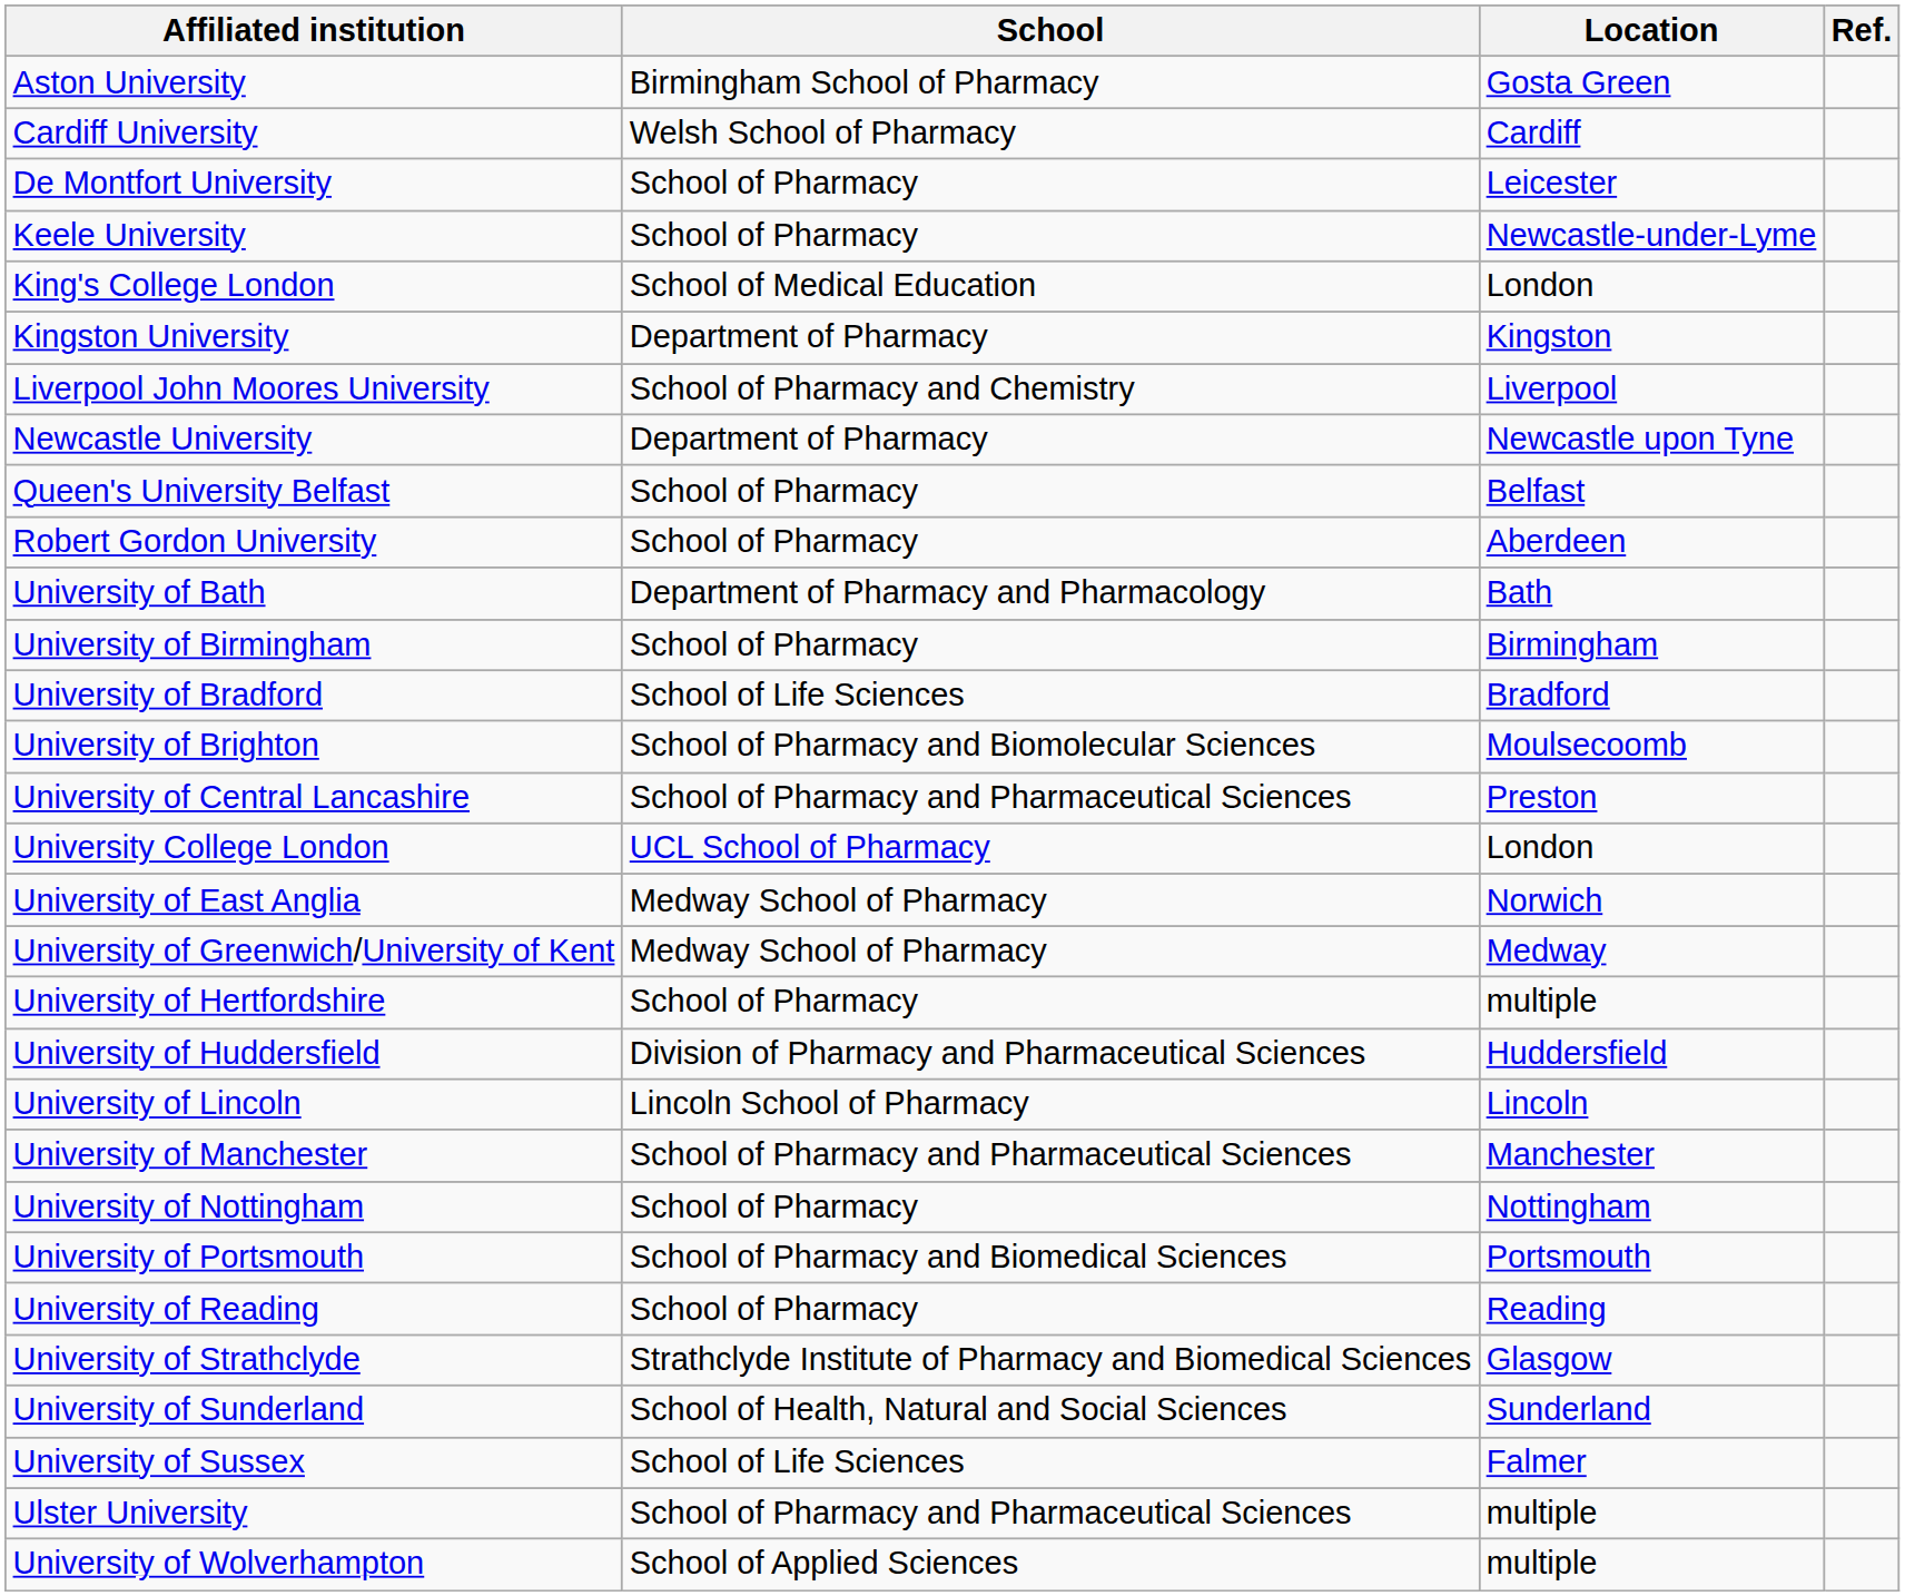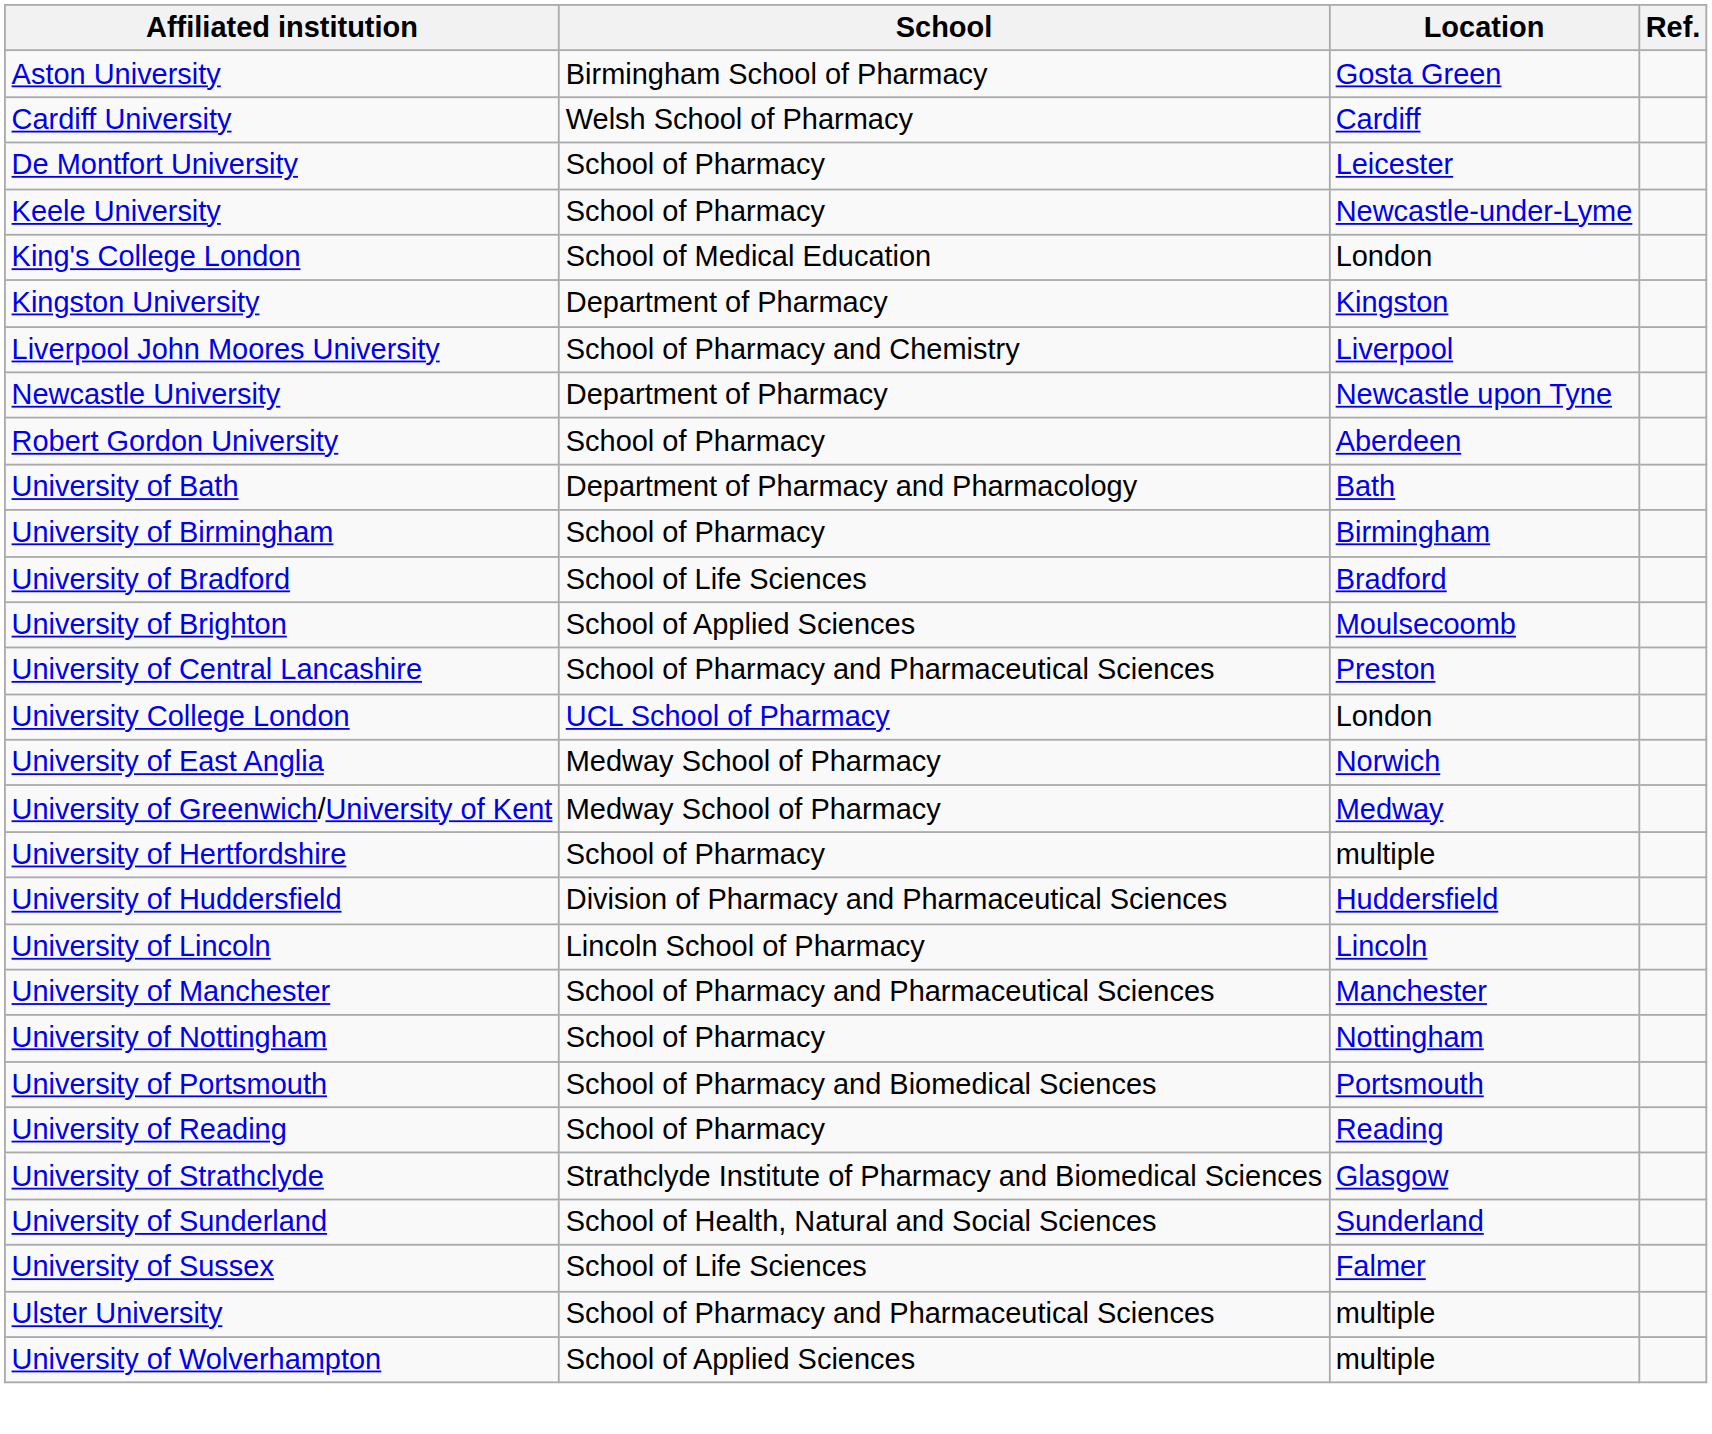- row: Queen's University Belfast | School of Pharmacy | Belfast
University of Brighton | School: School of Pharmacy and Biomolecular Sciences -> School of Applied Sciences
